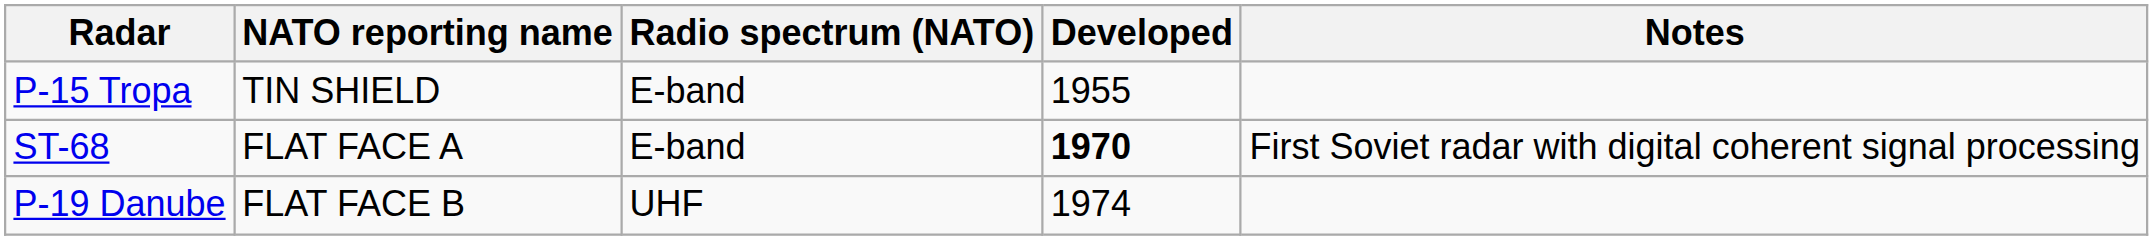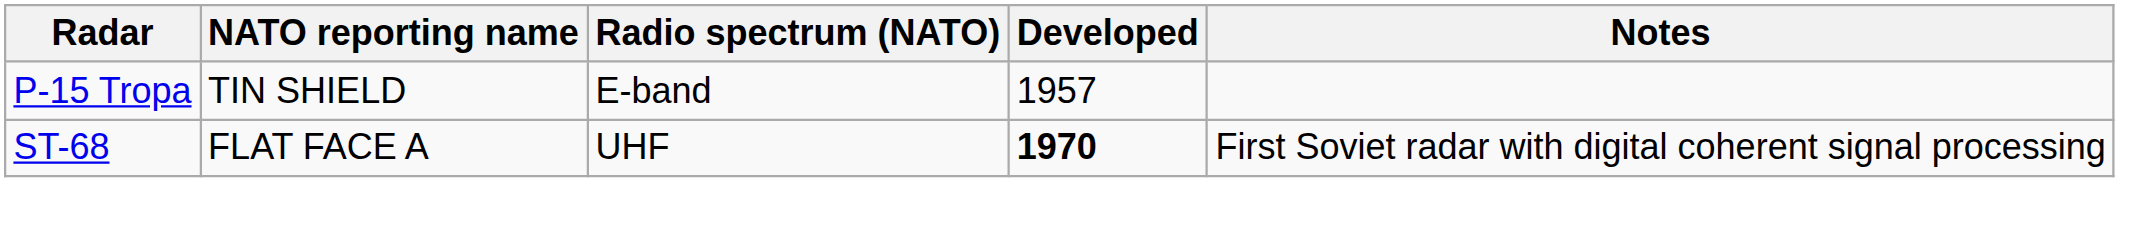P-15 Tropa | Developed: 1955 -> 1957
ST-68 | Radio spectrum (NATO): E-band -> UHF
- row: P-19 Danube | FLAT FACE B | UHF | 1974
